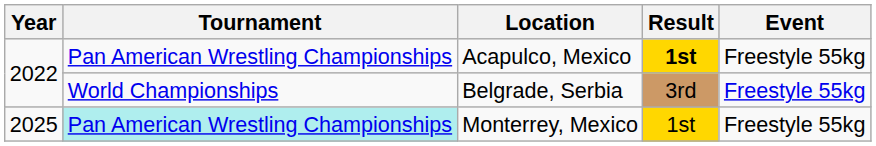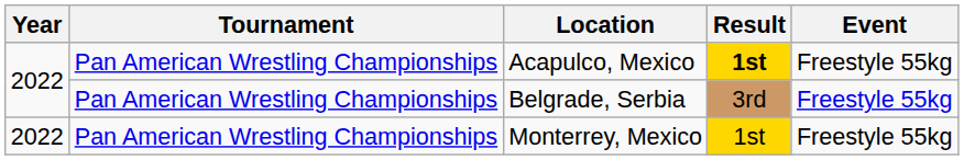Belgrade, Serbia | Tournament: World Championships -> Pan American Wrestling Championships
Monterrey, Mexico | Year: 2025 -> 2022
Monterrey, Mexico | Tournament: paleturquoise background -> no background
